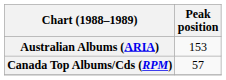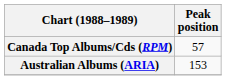rows swapped: Australian Albums (ARIA) <-> Canada Top Albums/Cds (RPM)
